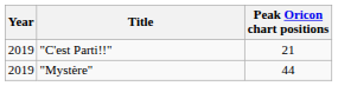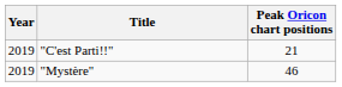"Mystère" | Peak Oricon chart positions: 44 -> 46
